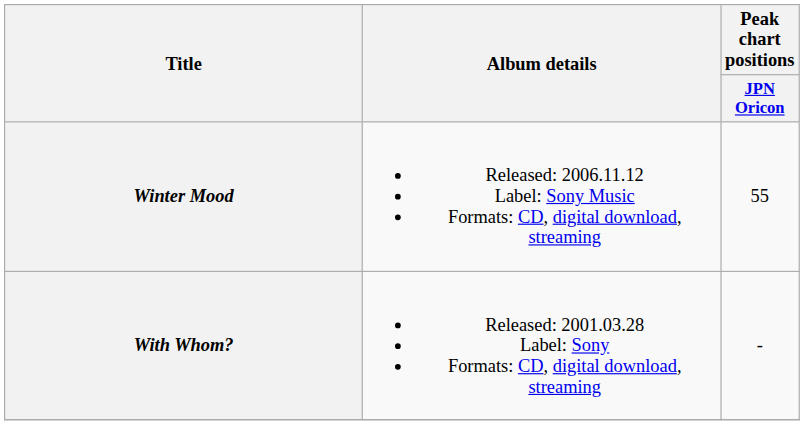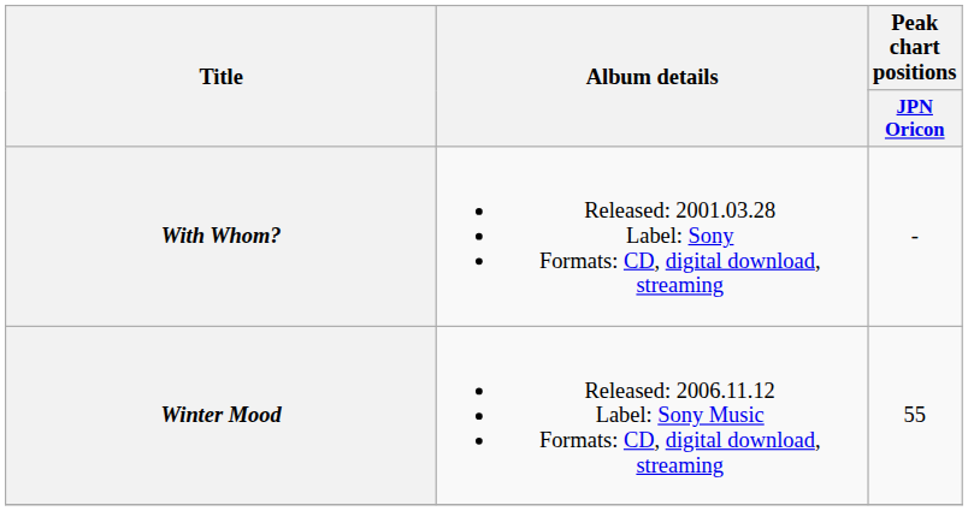rows swapped: With Whom? <-> Winter Mood
